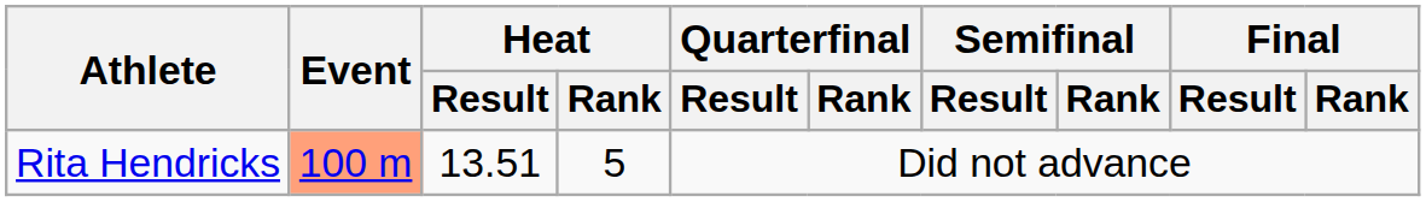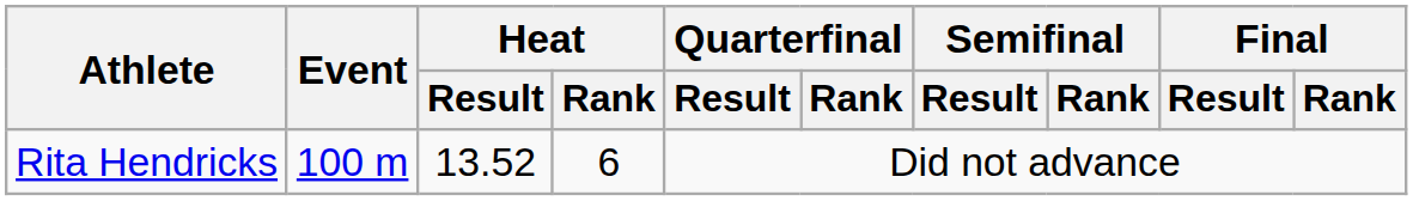Rita Hendricks | Event: lightsalmon background -> no background
Rita Hendricks | Heat / Result: 13.51 -> 13.52
Rita Hendricks | Heat / Rank: 5 -> 6
